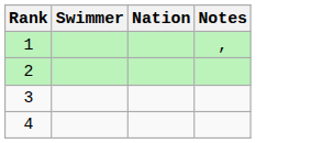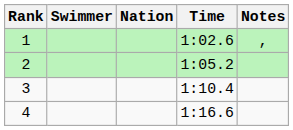+ column: Time | 1:02.6 | 1:05.2 | 1:10.4 | 1:16.6
